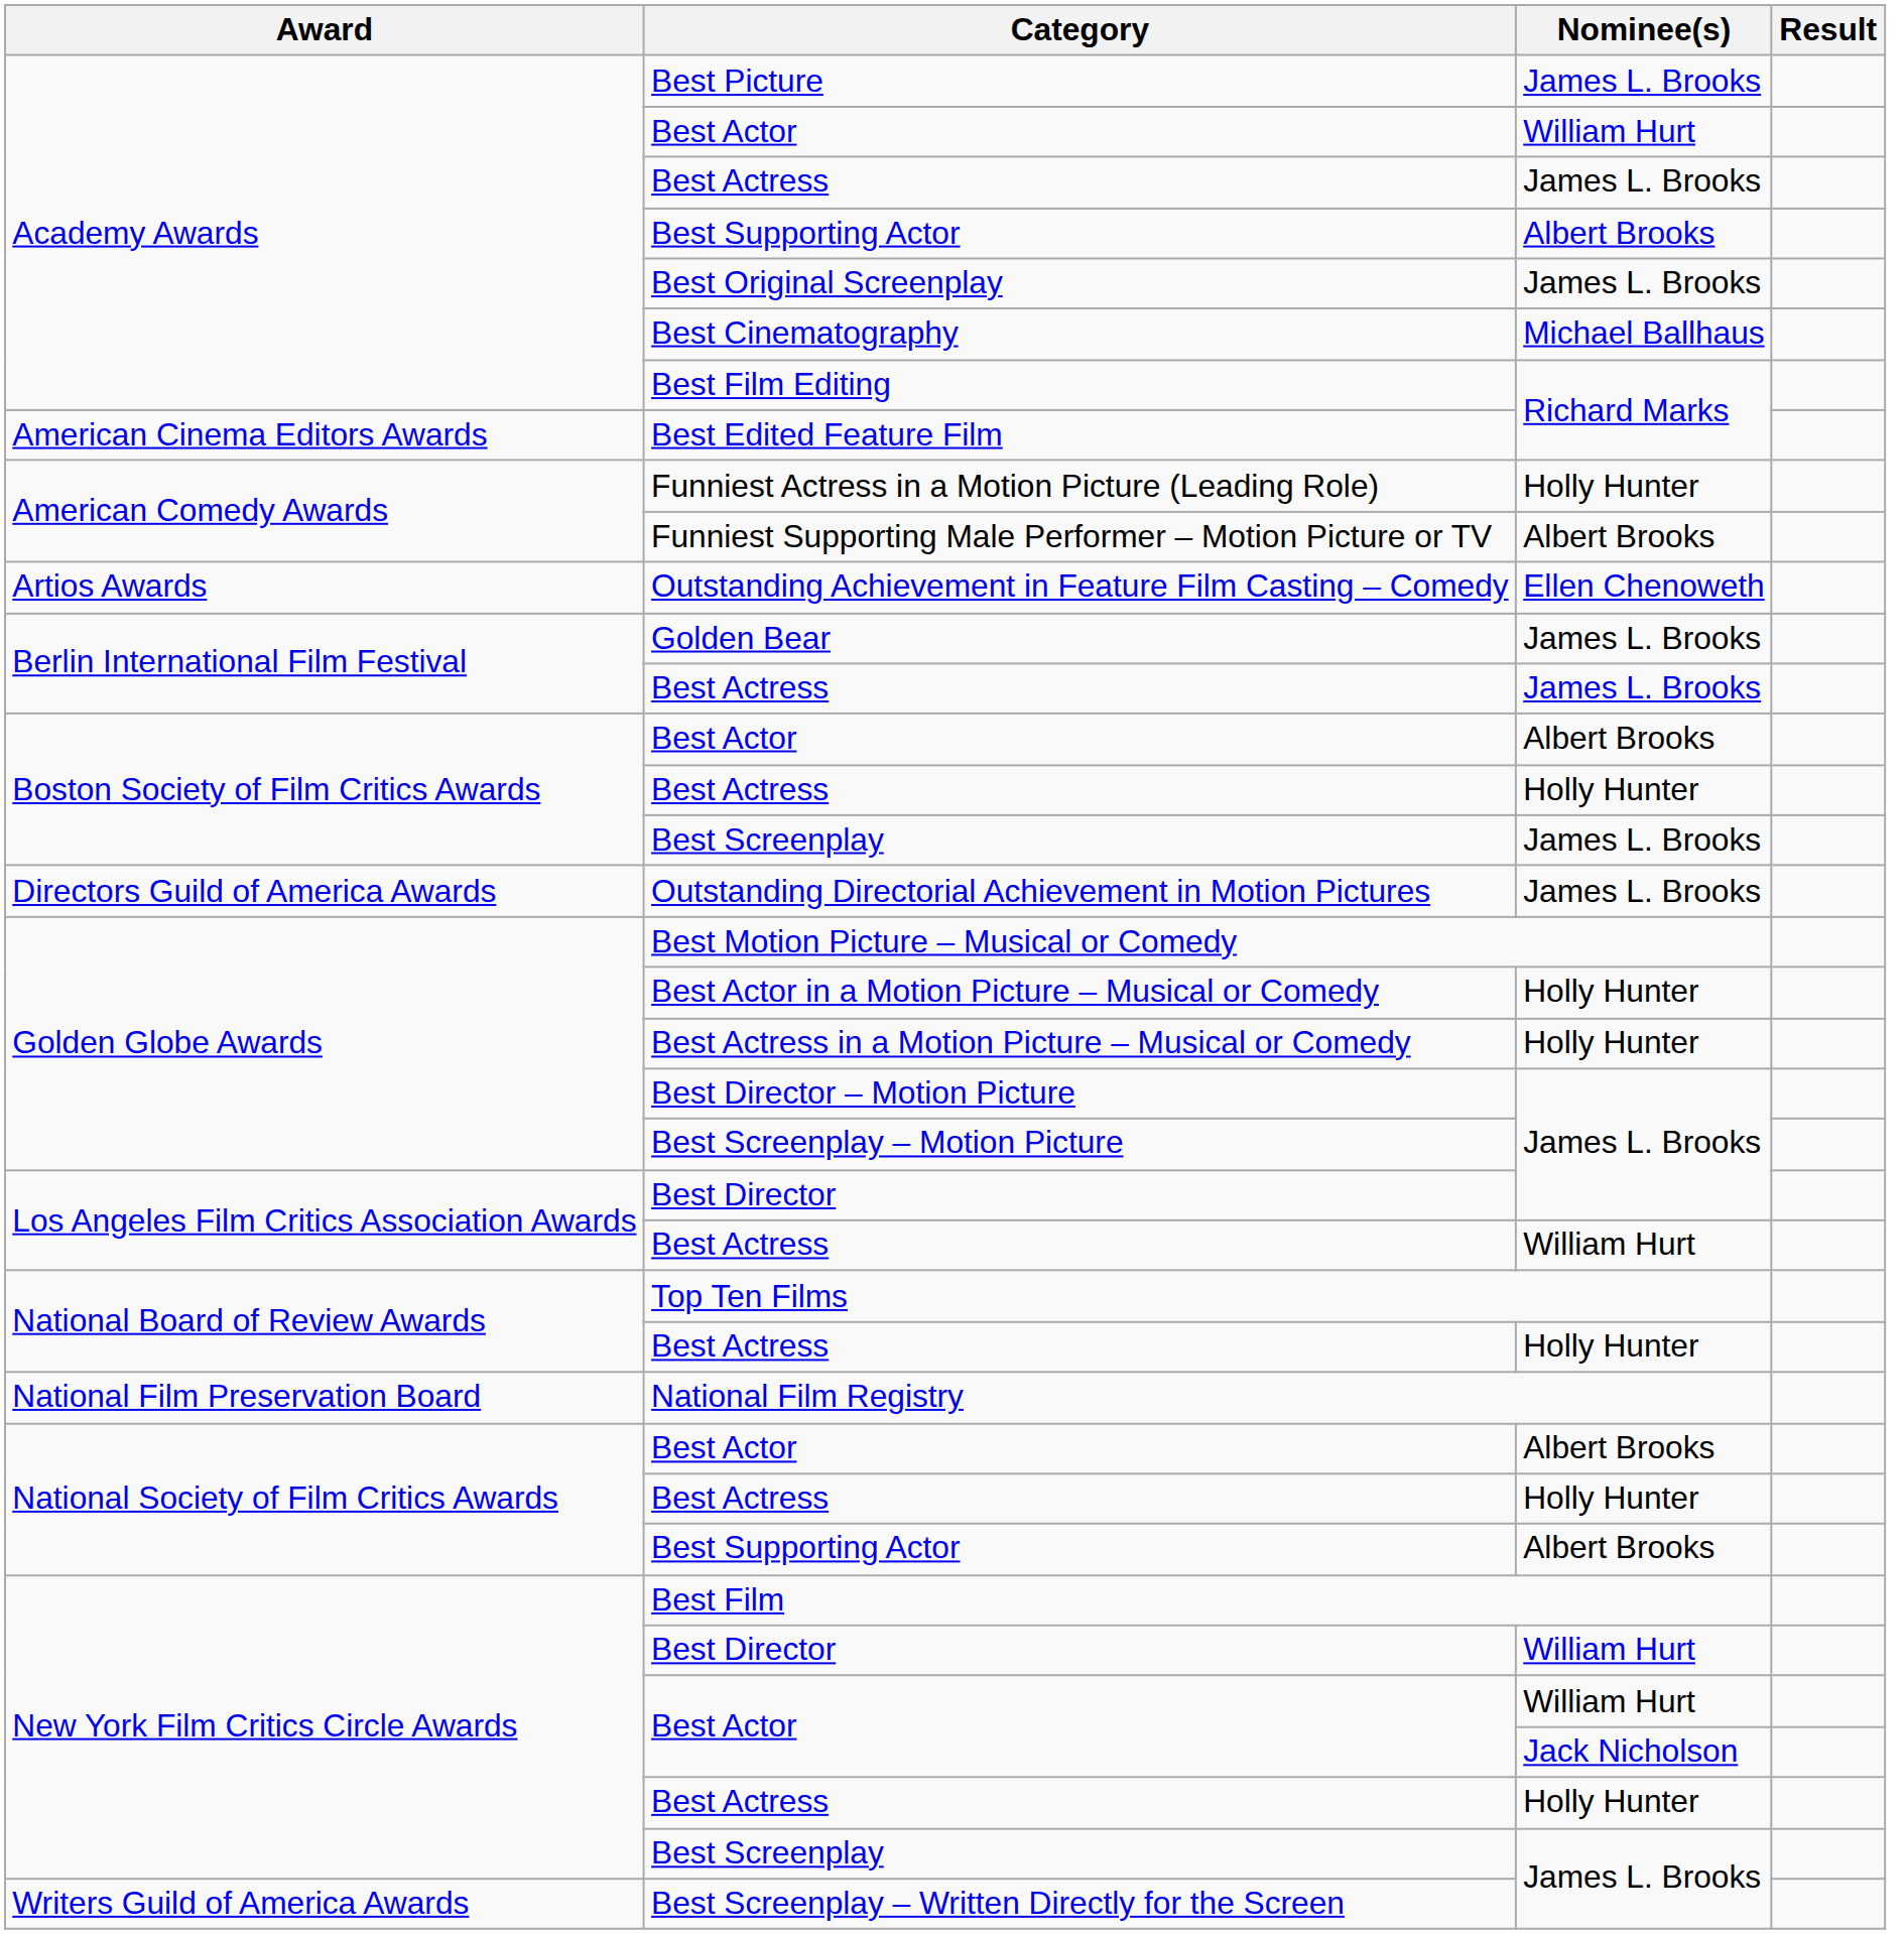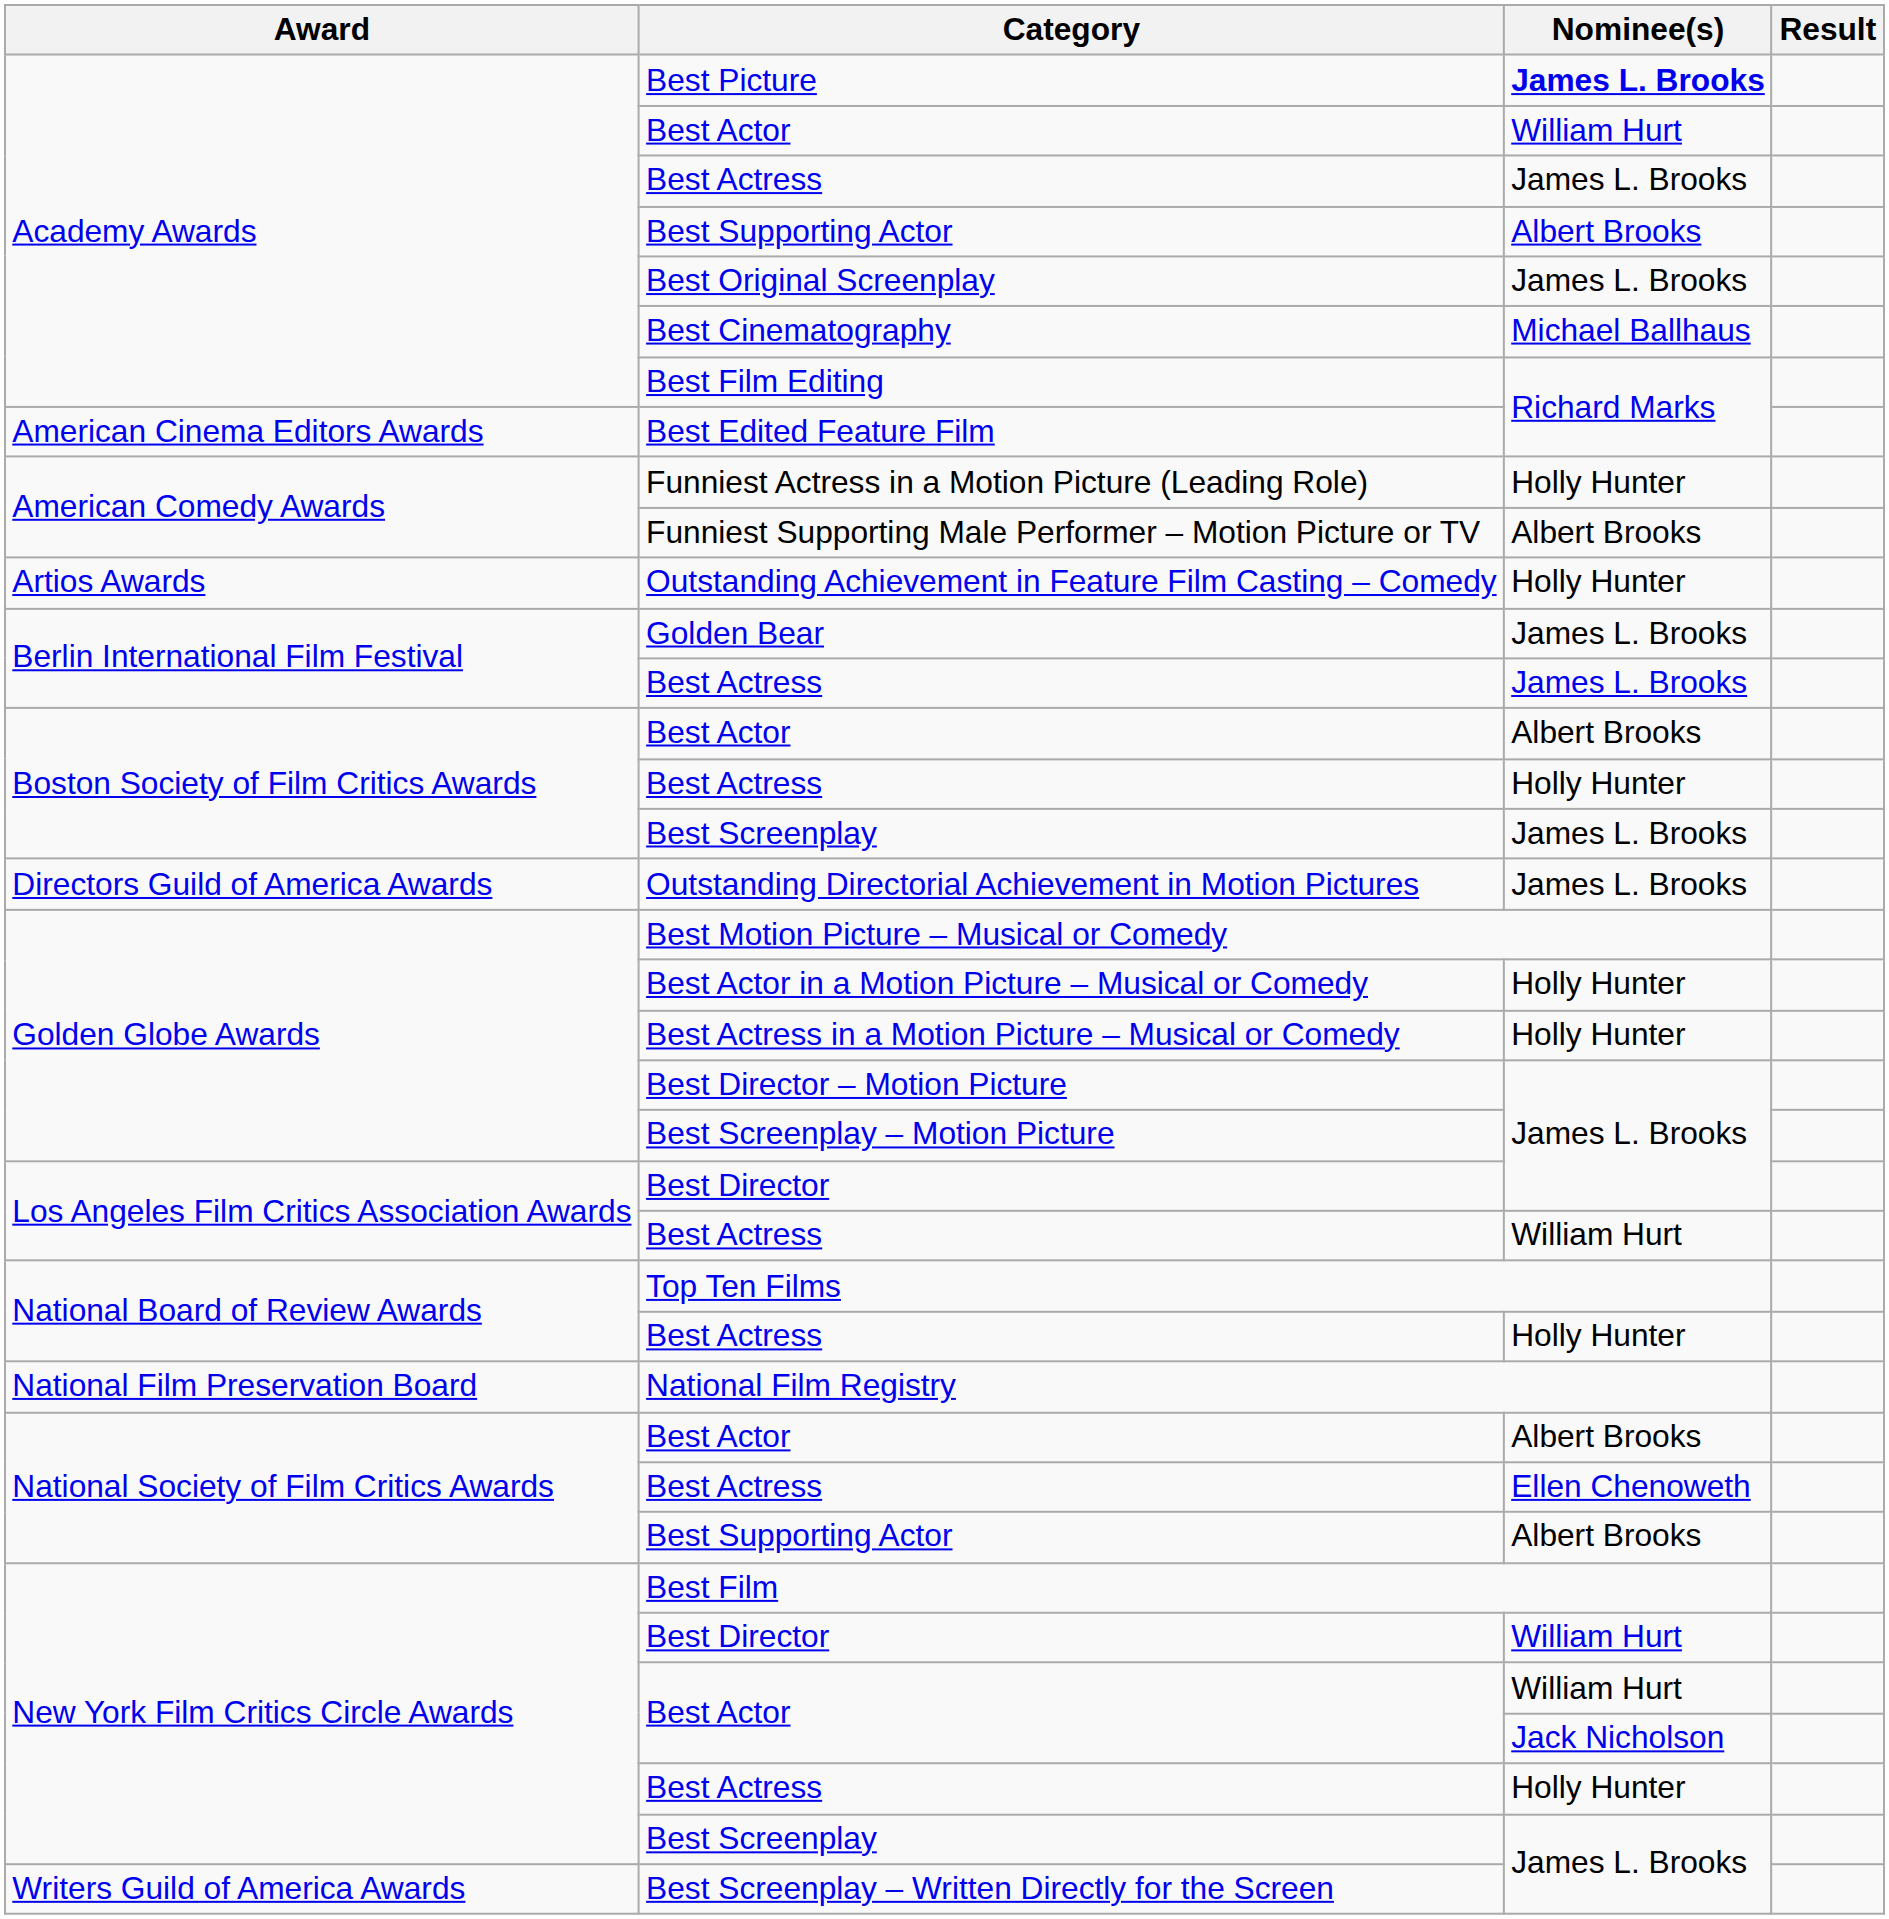Best Picture | Nominee(s): normal -> bold
Outstanding Achievement in Feature Film Casting – Comedy | Nominee(s): Ellen Chenoweth -> Holly Hunter
National Society of Film Critics Awards / Best Actress | Nominee(s): Holly Hunter -> Ellen Chenoweth
